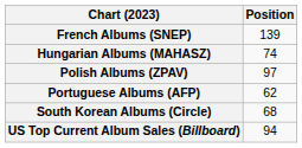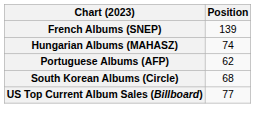- row: Polish Albums (ZPAV) | 97
US Top Current Album Sales (Billboard) | Position: 94 -> 77
